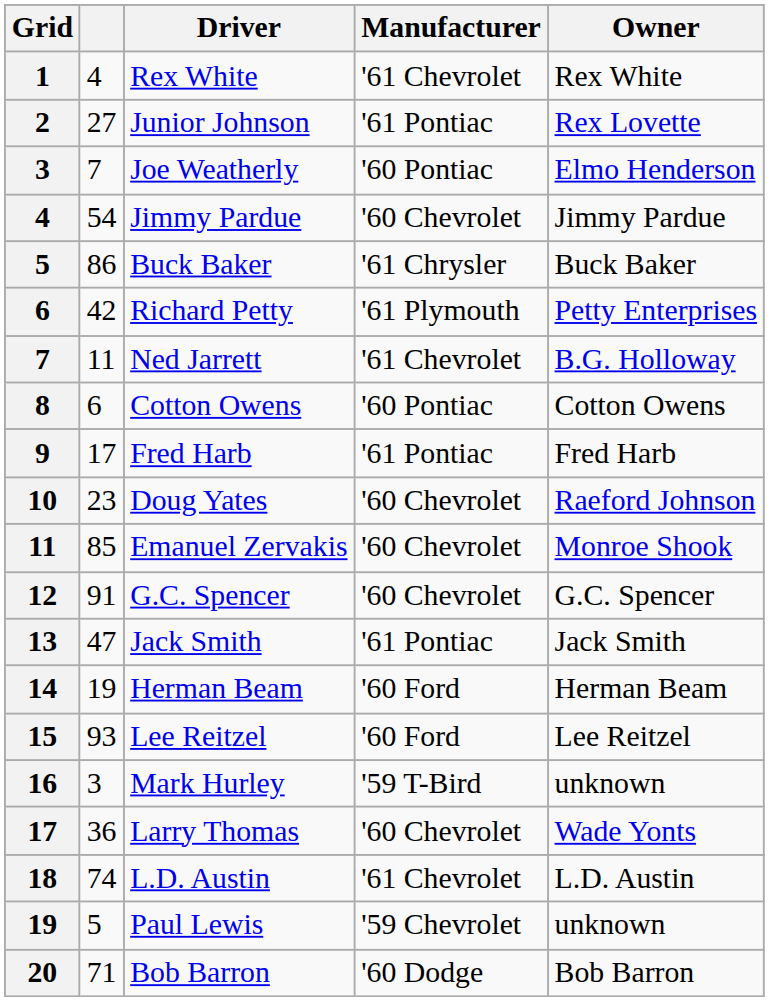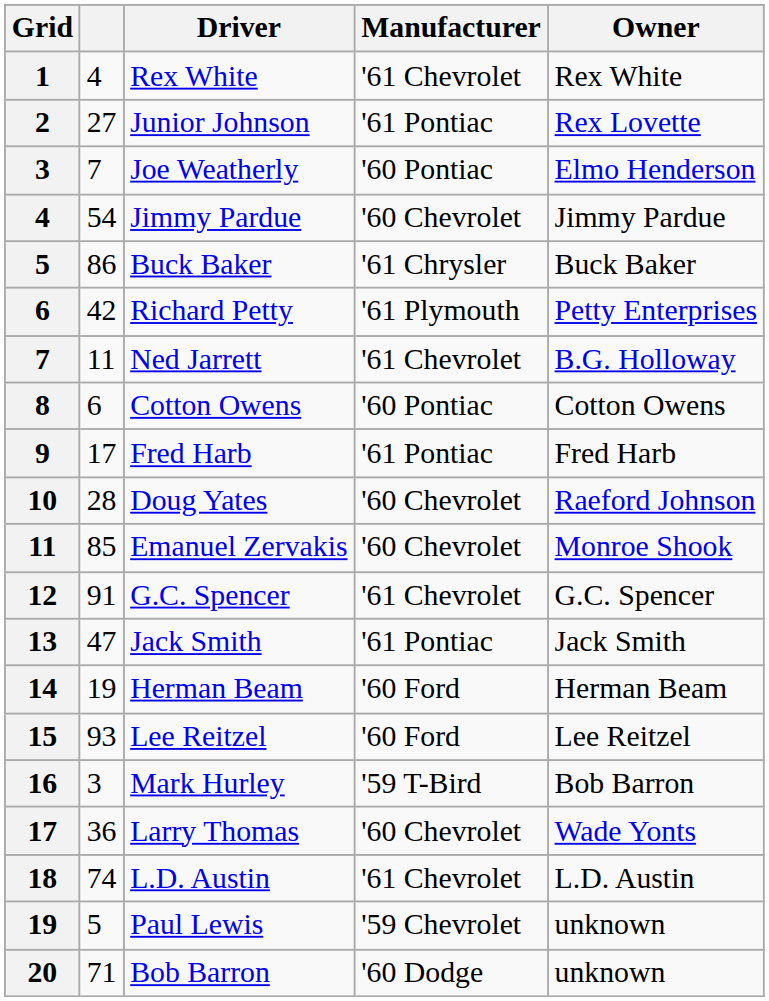10 | column 2: 23 -> 28
12 | Manufacturer: '60 Chevrolet -> '61 Chevrolet
16 | Owner: unknown -> Bob Barron
20 | Owner: Bob Barron -> unknown
